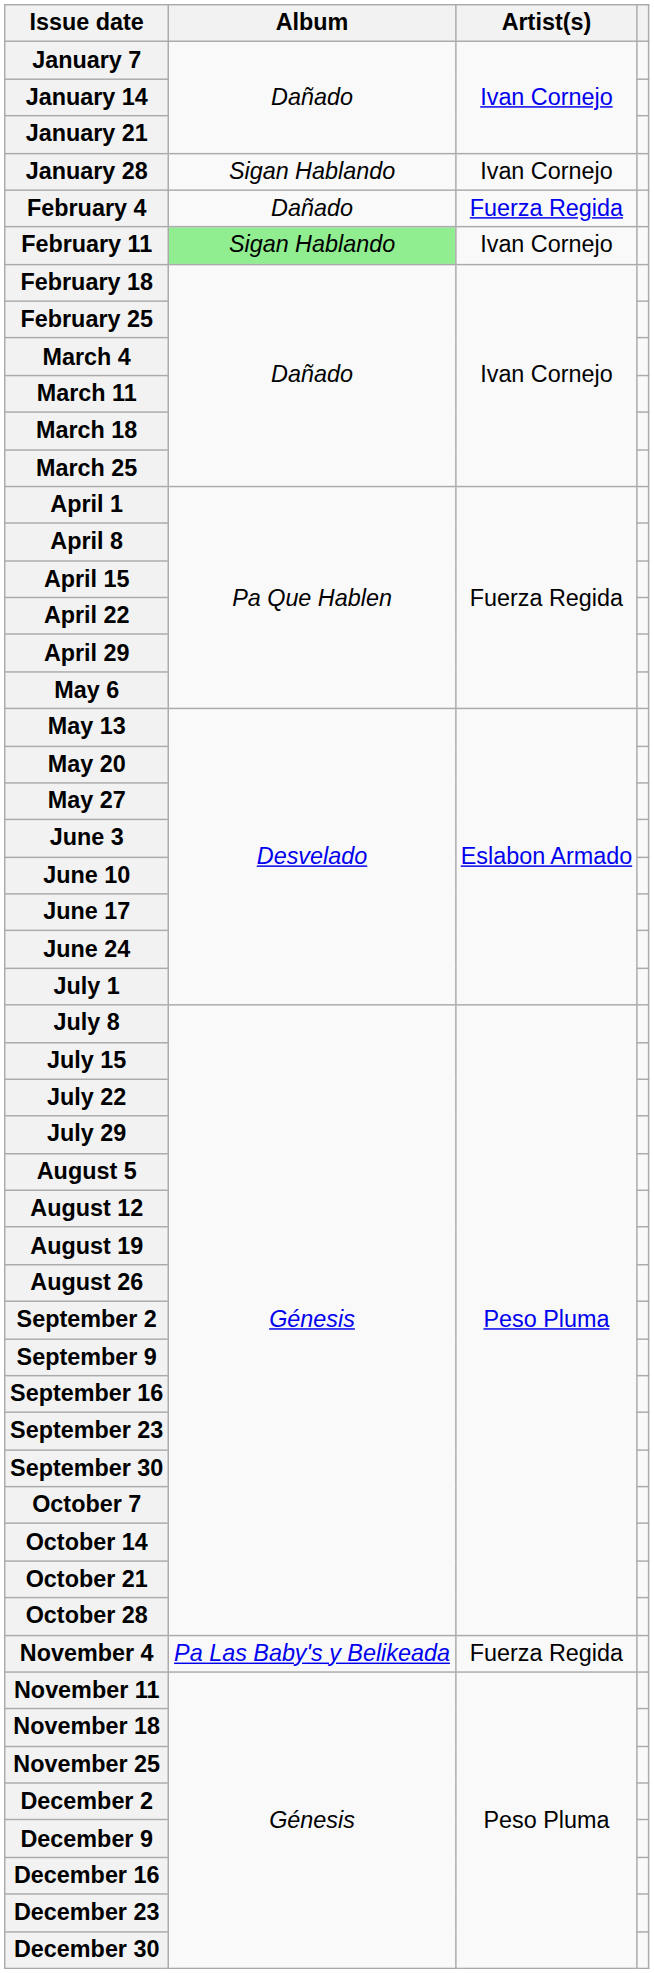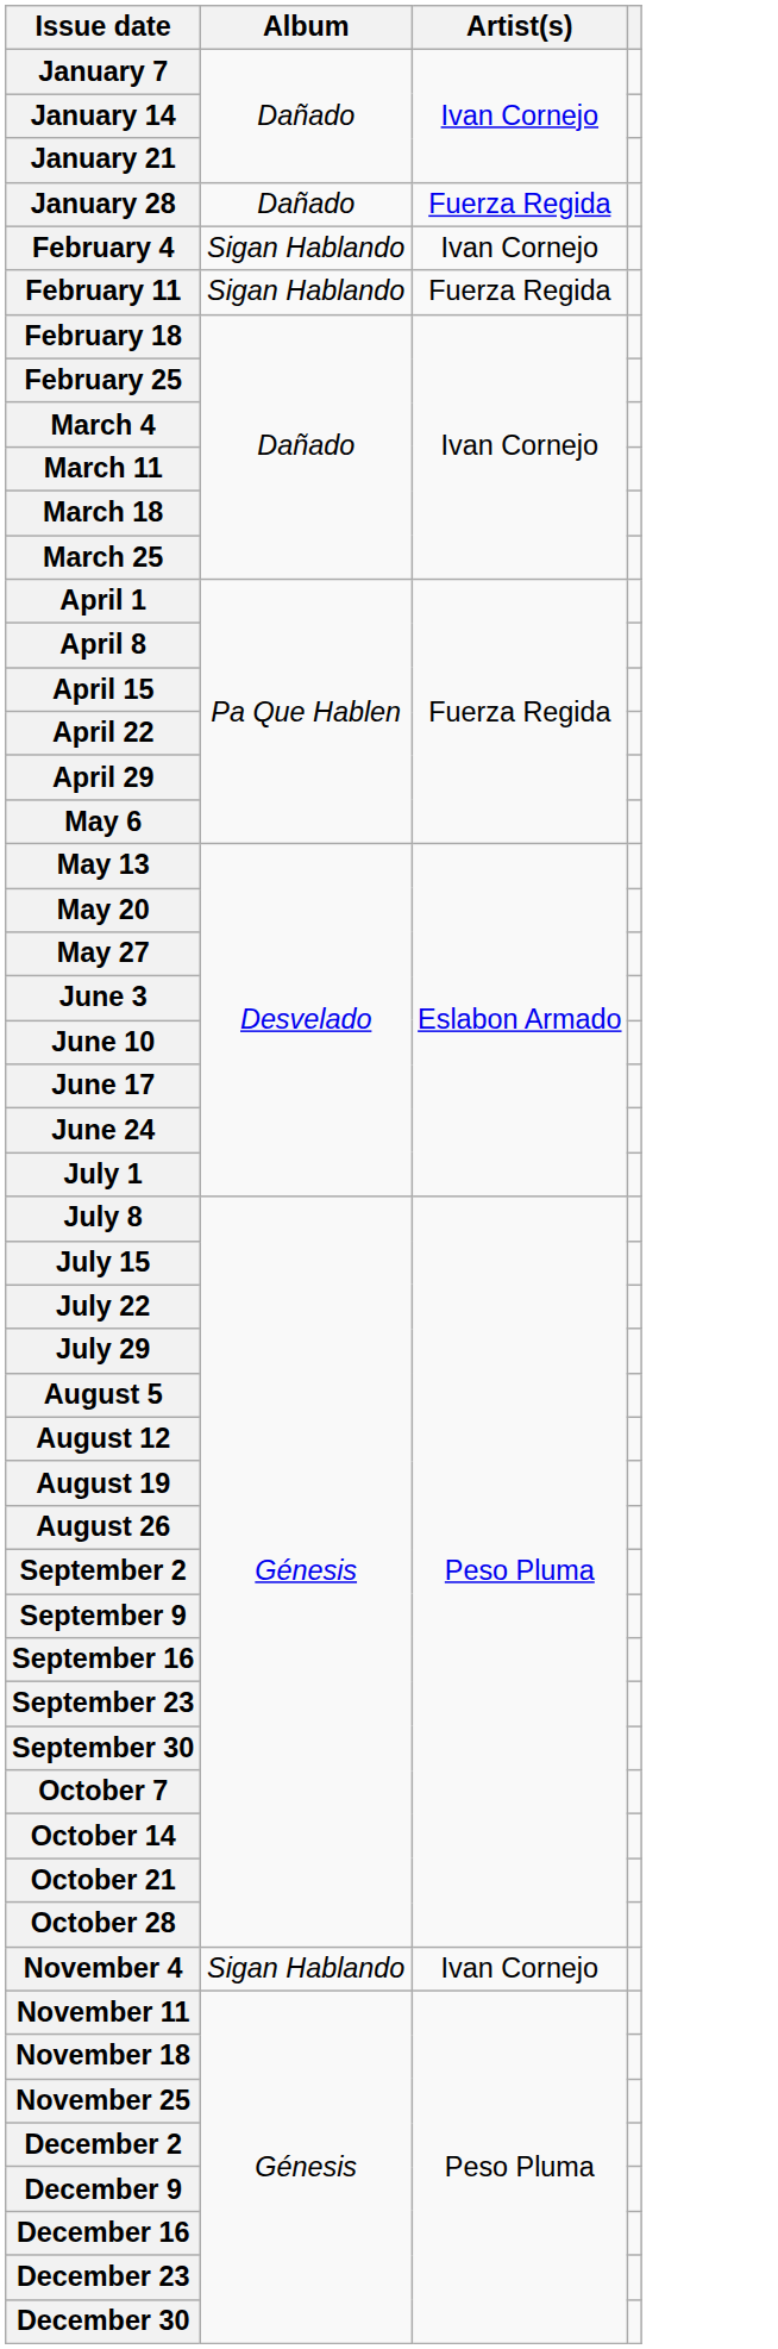January 28 | Album: Sigan Hablando -> Dañado
January 28 | Artist(s): Ivan Cornejo -> Fuerza Regida
February 4 | Album: Dañado -> Sigan Hablando
February 4 | Artist(s): Fuerza Regida -> Ivan Cornejo
February 11 | Album: lightgreen background -> no background
February 11 | Artist(s): Ivan Cornejo -> Fuerza Regida
November 4 | Album: Pa Las Baby's y Belikeada -> Sigan Hablando
November 4 | Artist(s): Fuerza Regida -> Ivan Cornejo
